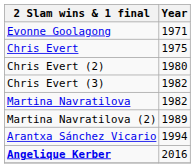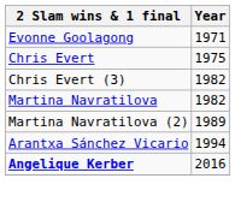- row: Chris Evert (2) | 1980
